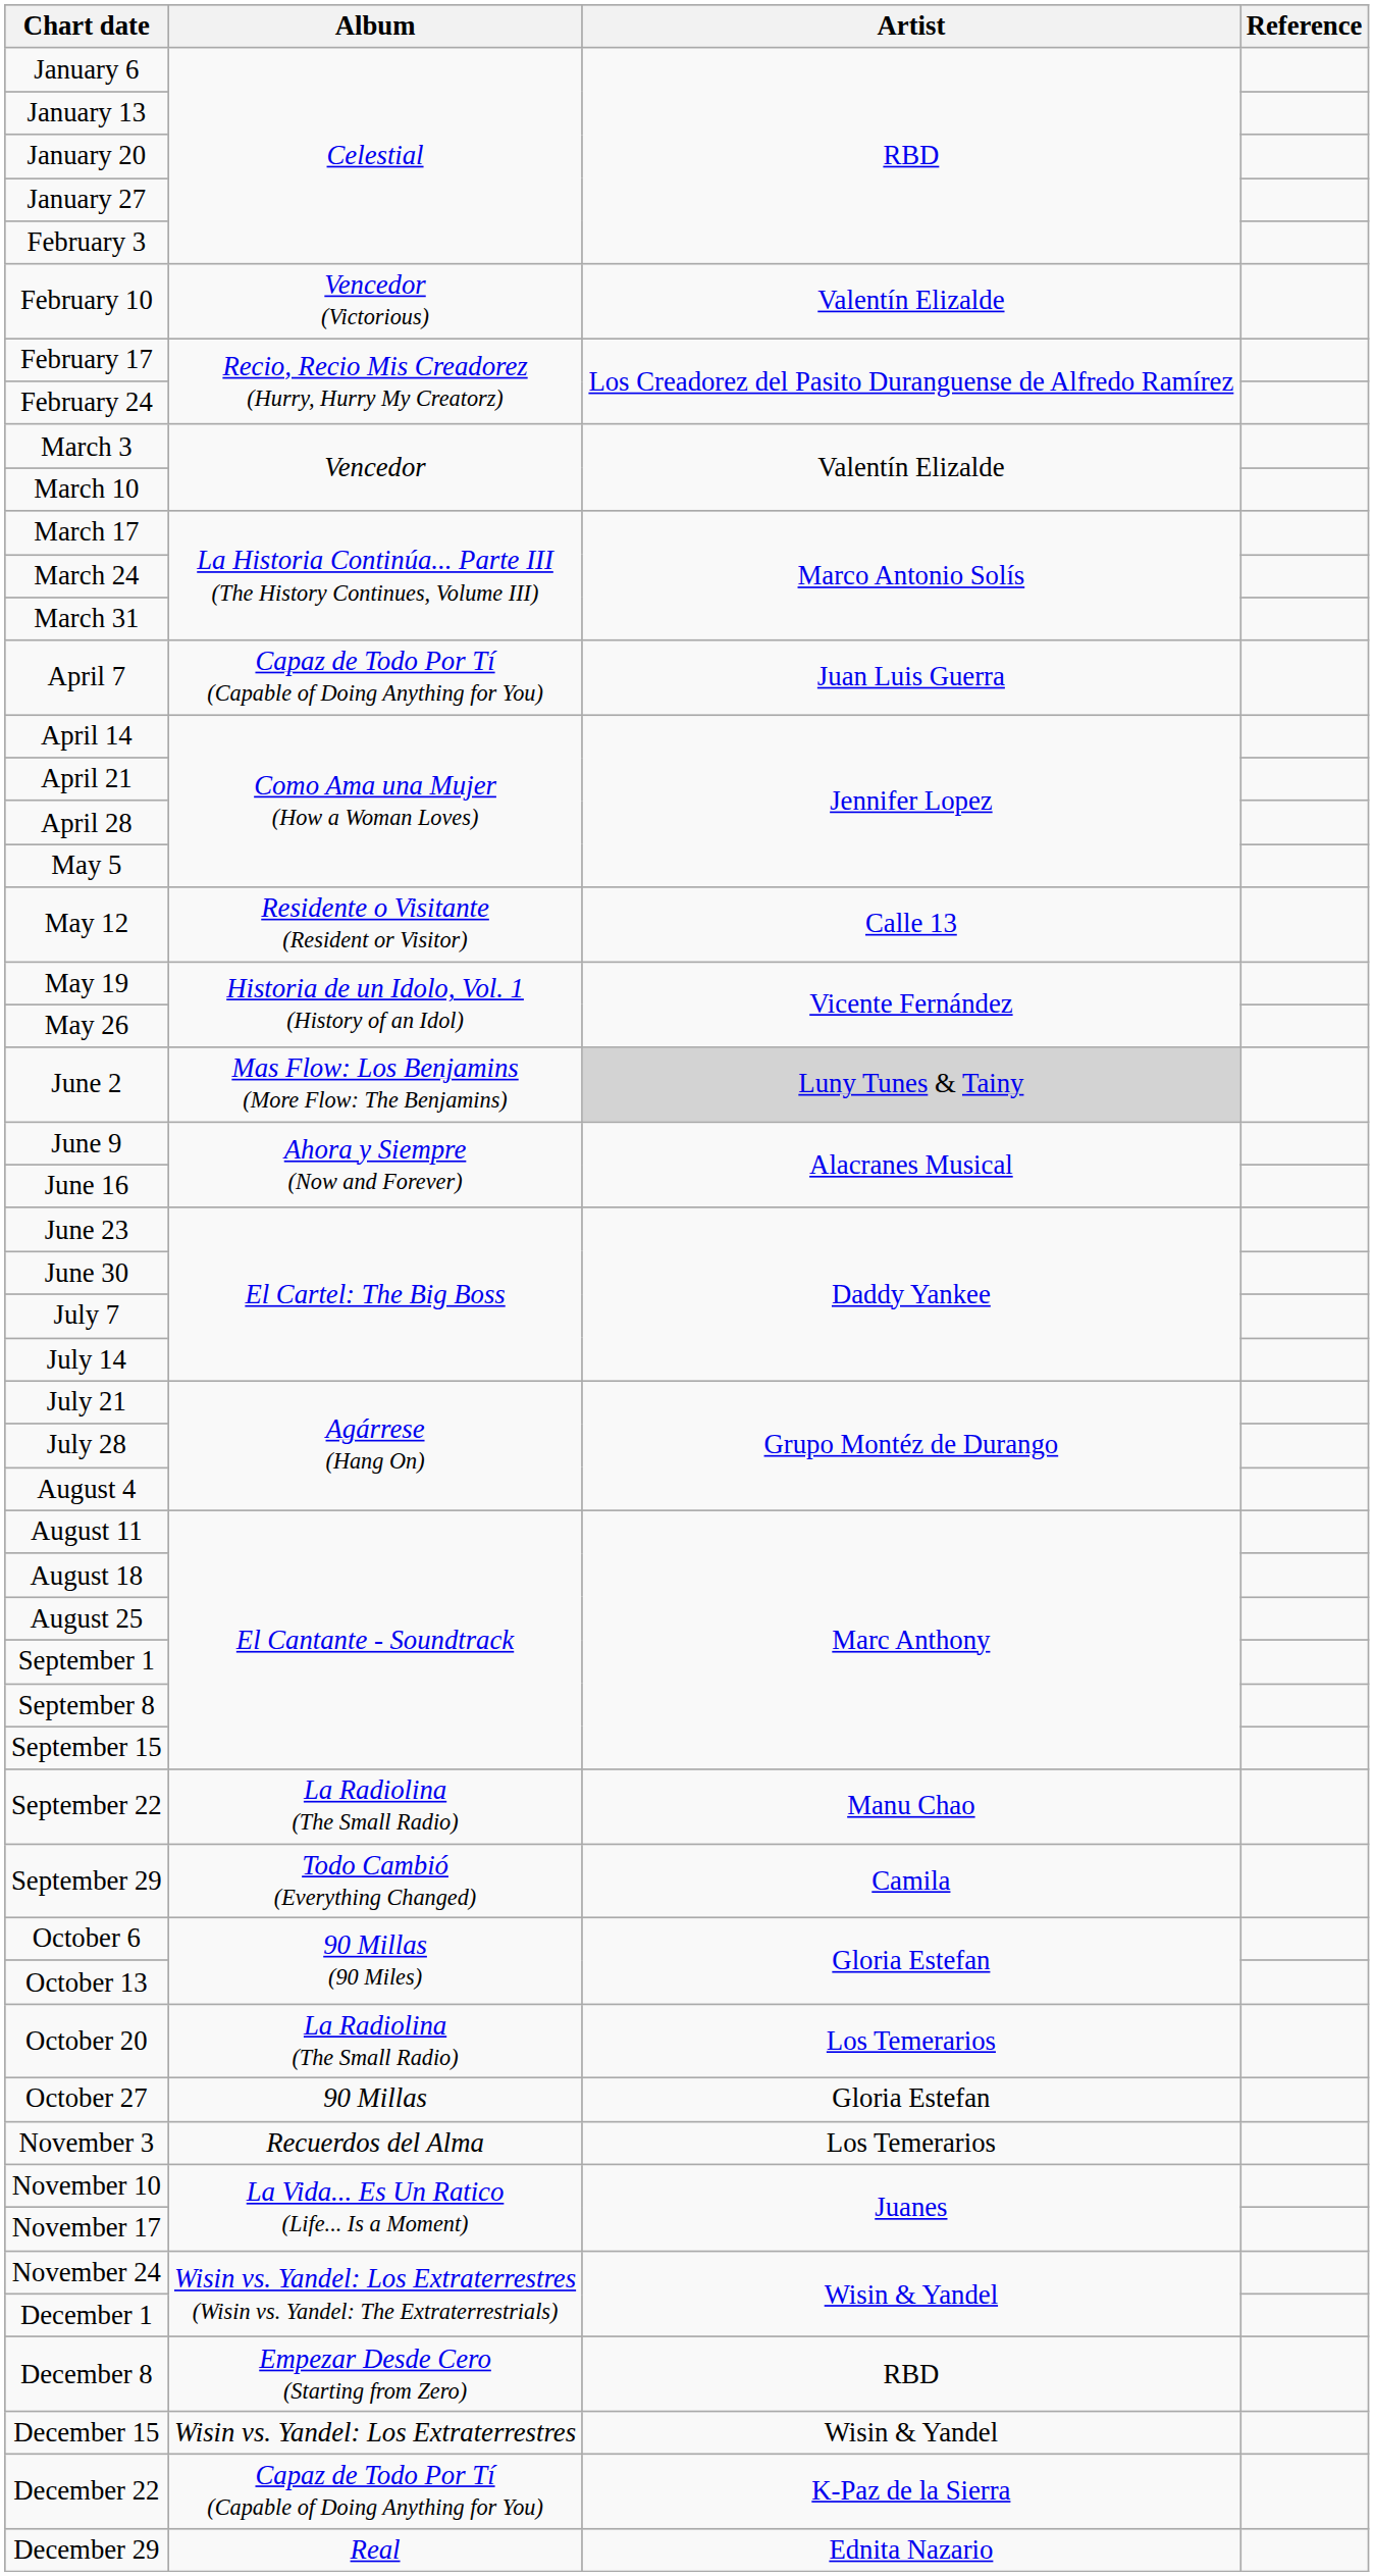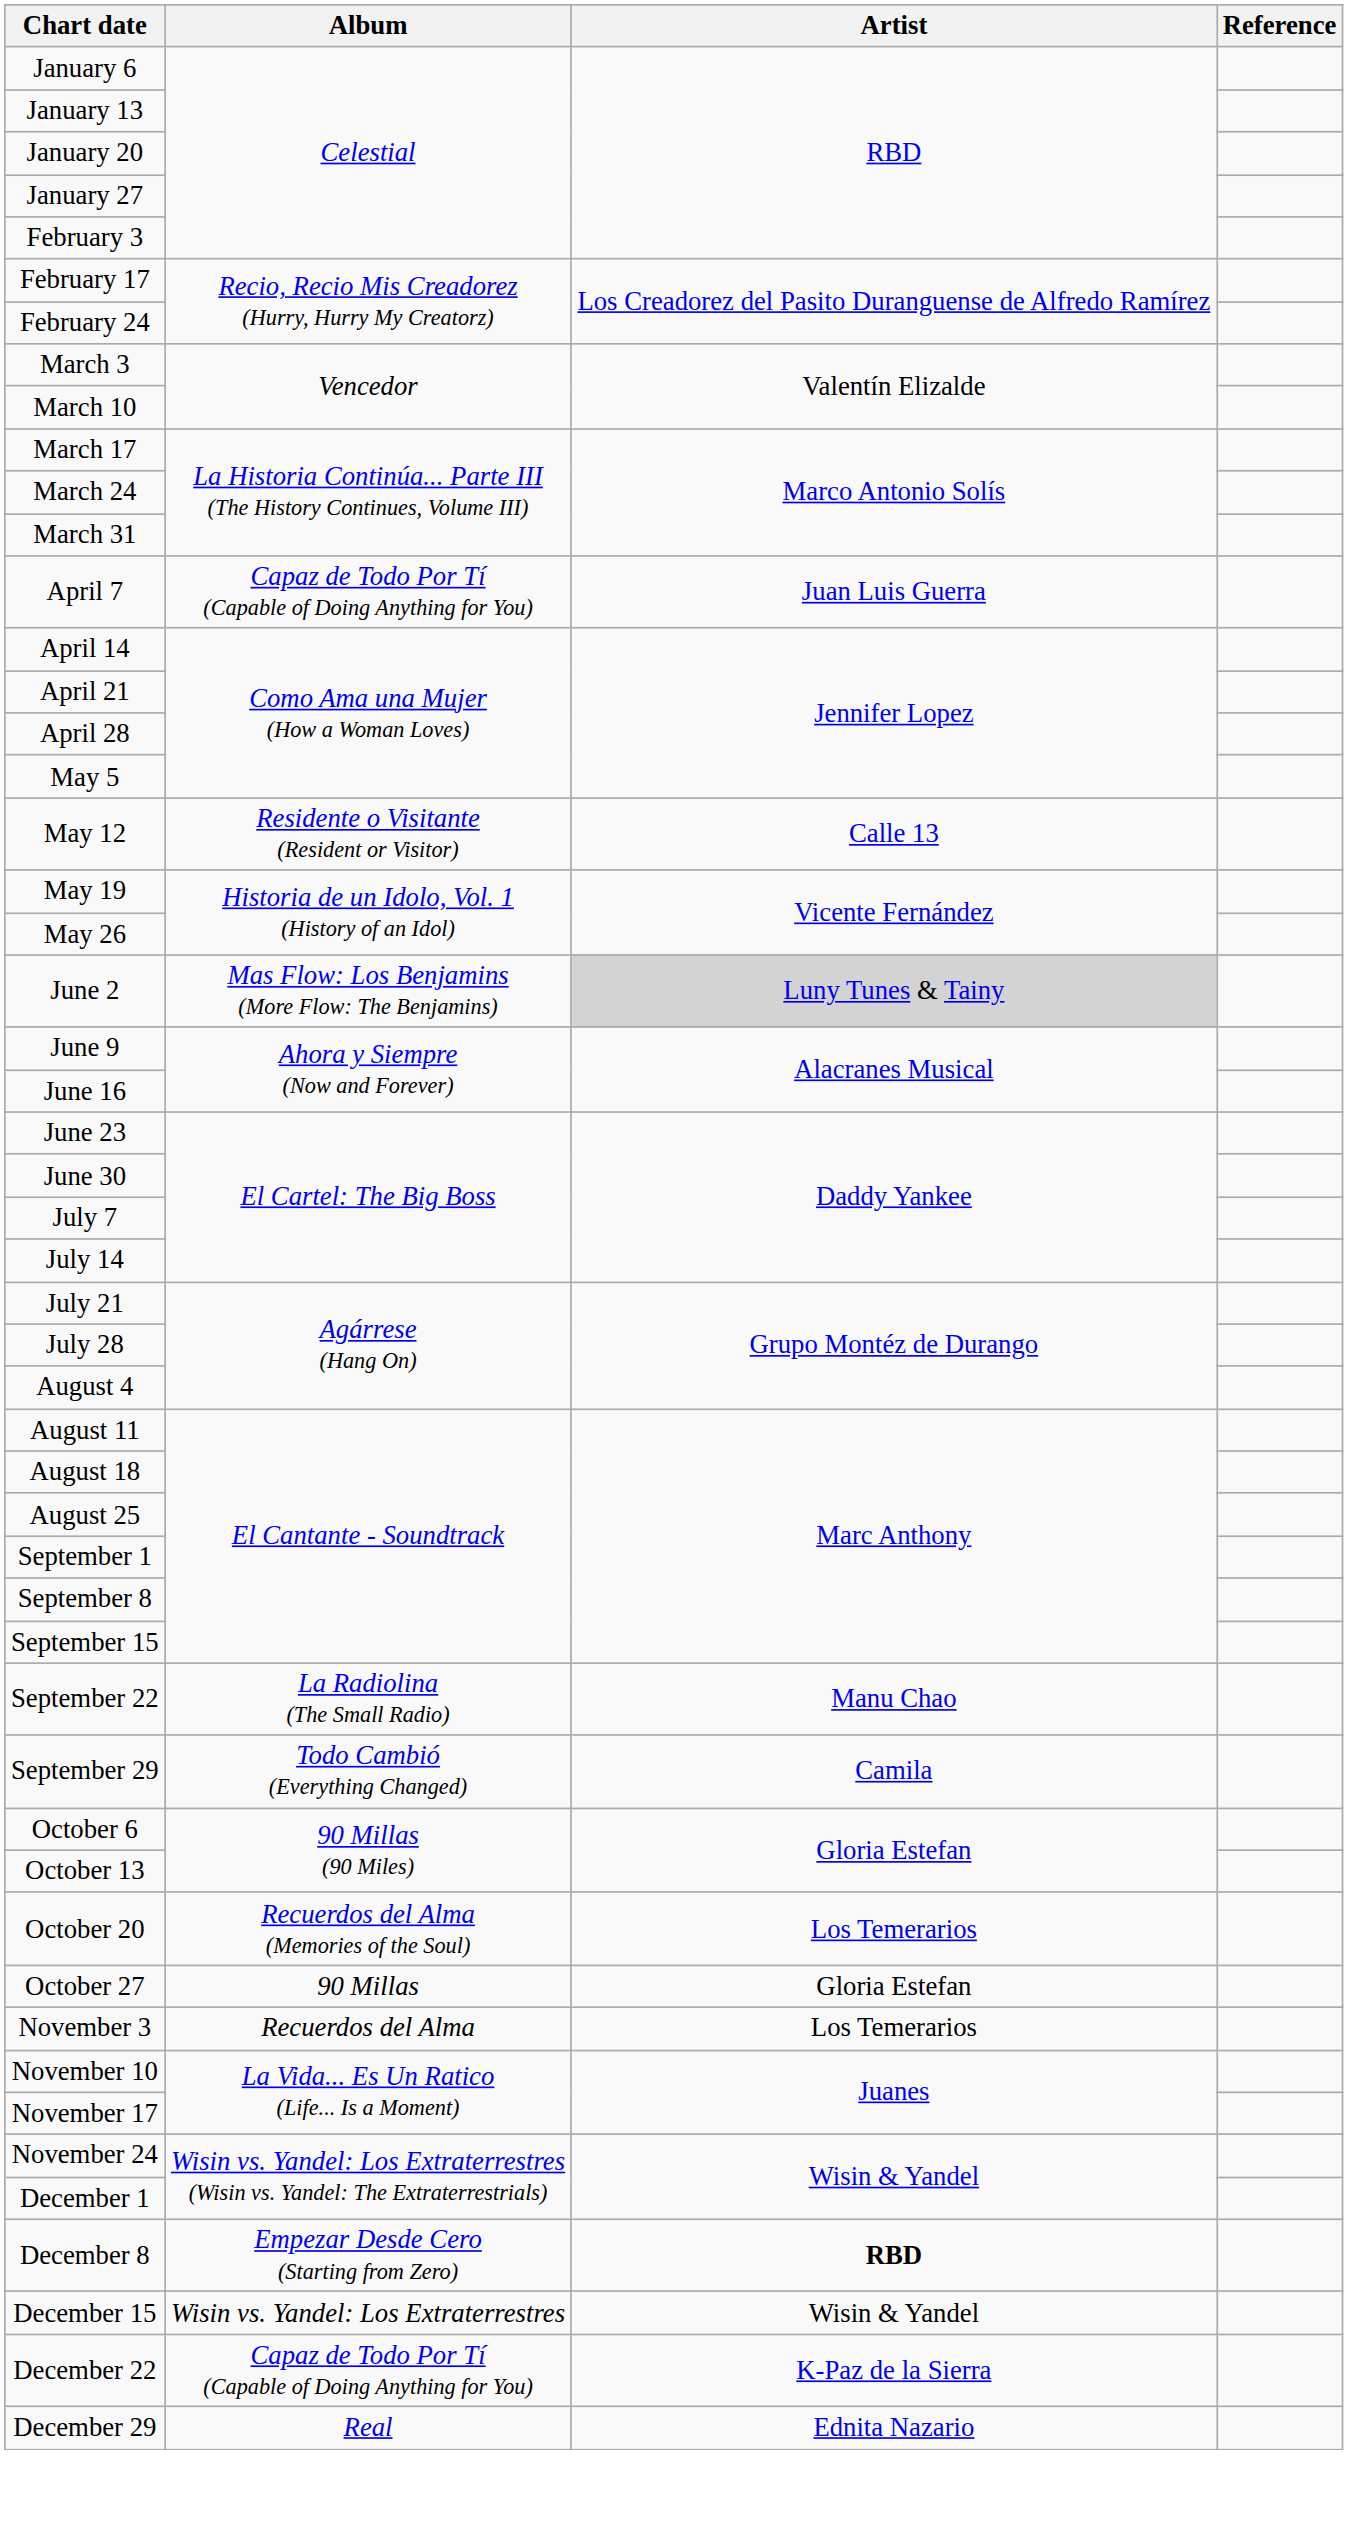- row: February 10 | Vencedor (Victorious) | Valentín Elizalde
October 20 | Album: La Radiolina (The Small Radio) -> Recuerdos del Alma (Memories of the Soul)
December 8 | Artist: normal -> bold
